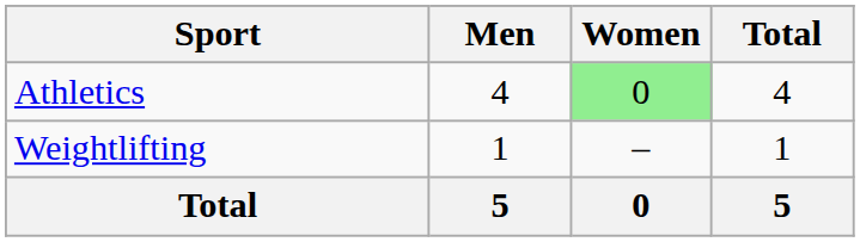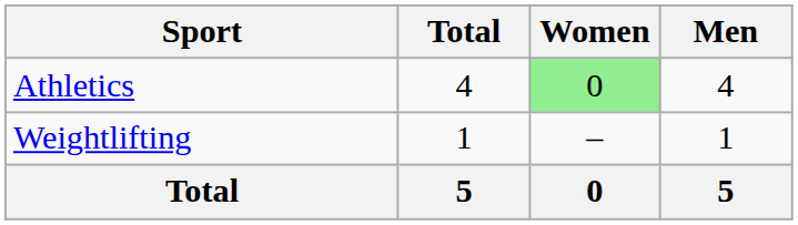columns swapped: Men <-> Total
